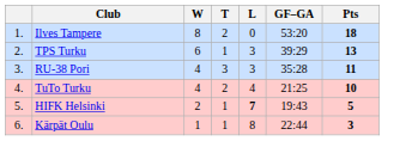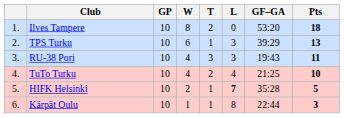+ column: GP | 10 | 10 | 10 | 10 | 10 | 10
RU-38 Pori | GF–GA: 35:28 -> 19:43
HIFK Helsinki | GF–GA: 19:43 -> 35:28
